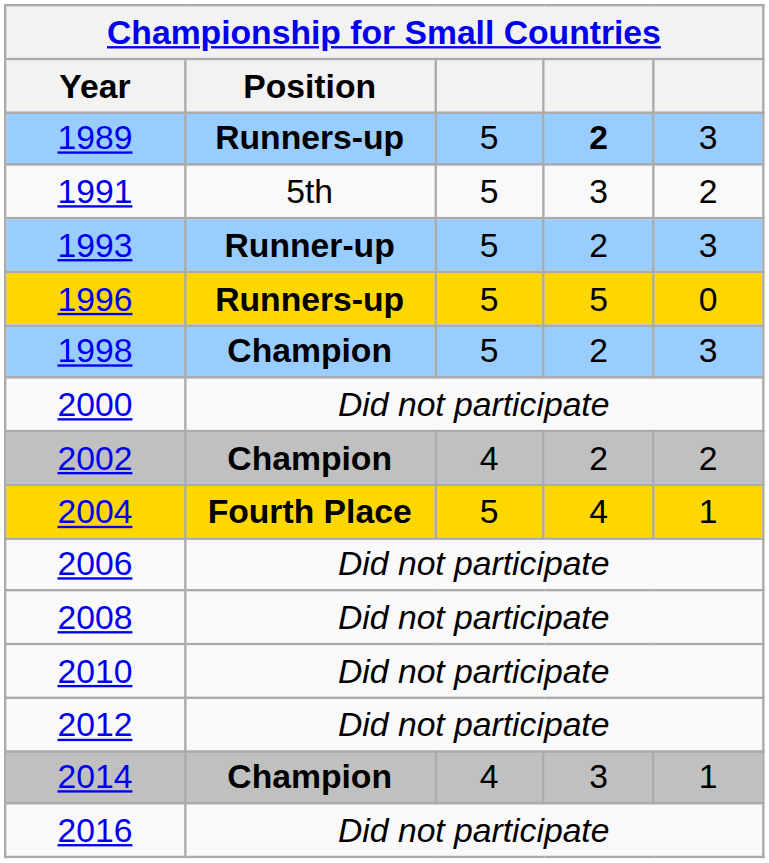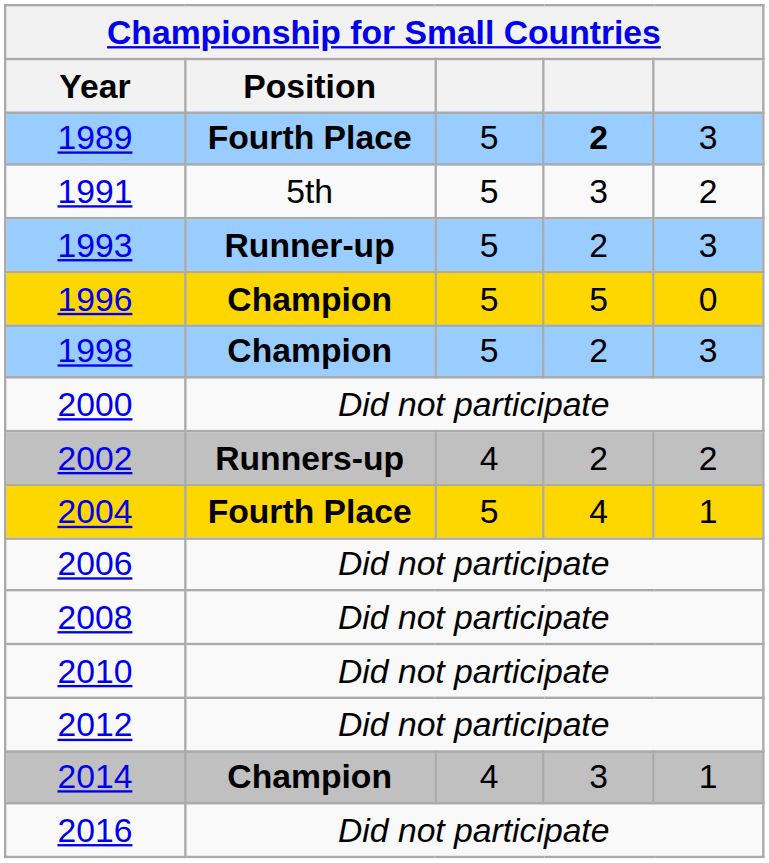1989 | Position: Runners-up -> Fourth Place
1996 | Position: Runners-up -> Champion
2002 | Position: Champion -> Runners-up
